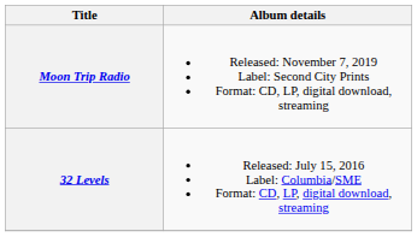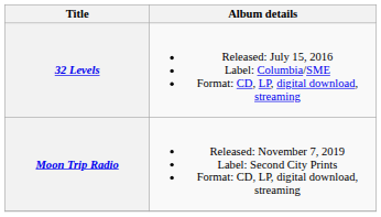rows swapped: 32 Levels <-> Moon Trip Radio
